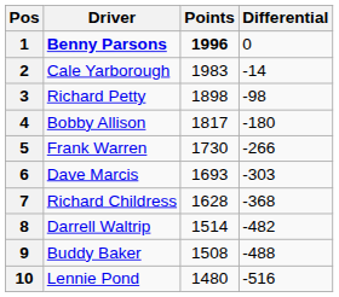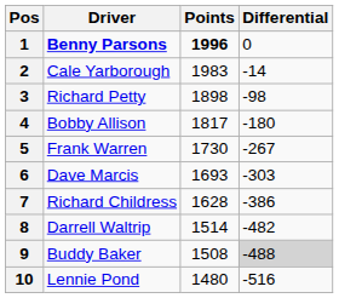5 | Differential: -266 -> -267
7 | Differential: -368 -> -386
9 | Differential: no background -> lightgrey background
